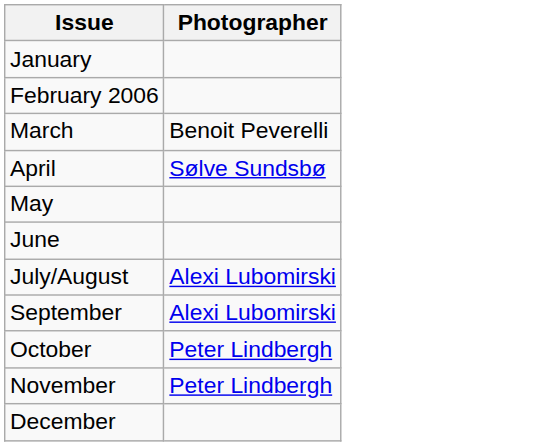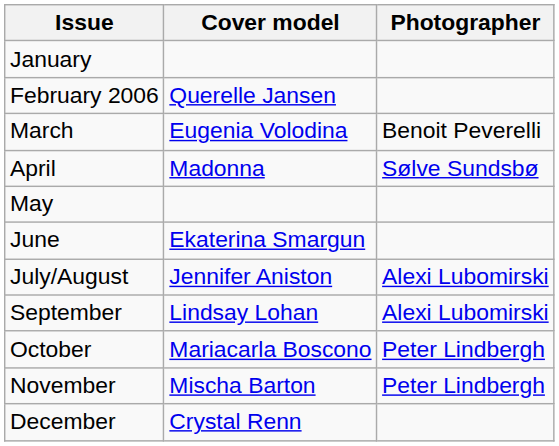+ column: Cover model | Querelle Jansen | Eugenia Volodina | Madonna | Ekaterina Smargun | Jennifer Aniston | Lindsay Lohan | Mariacarla Boscono | Mischa Barton | Crystal Renn
